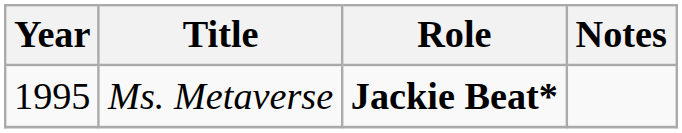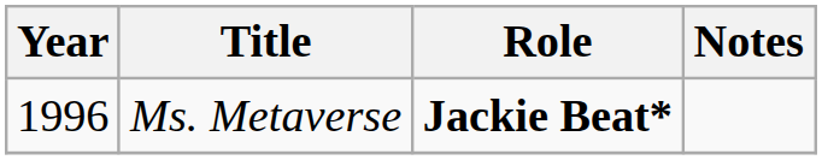Ms. Metaverse | Year: 1995 -> 1996
